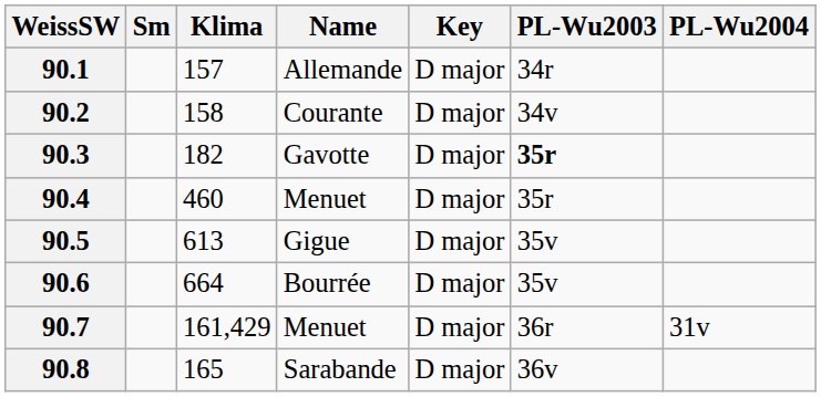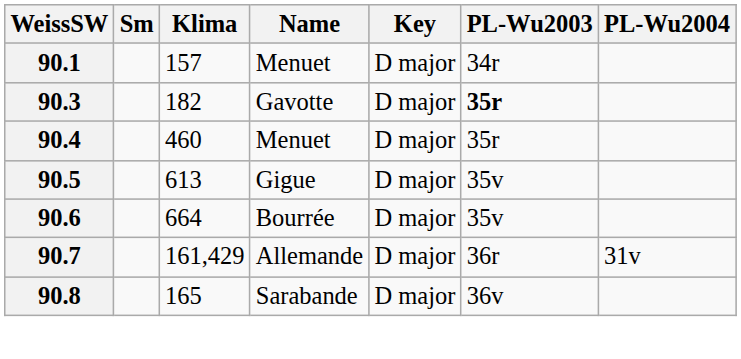90.1 | Name: Allemande -> Menuet
- row: 90.2 | 158 | Courante | D major | 34v
90.7 | Name: Menuet -> Allemande
